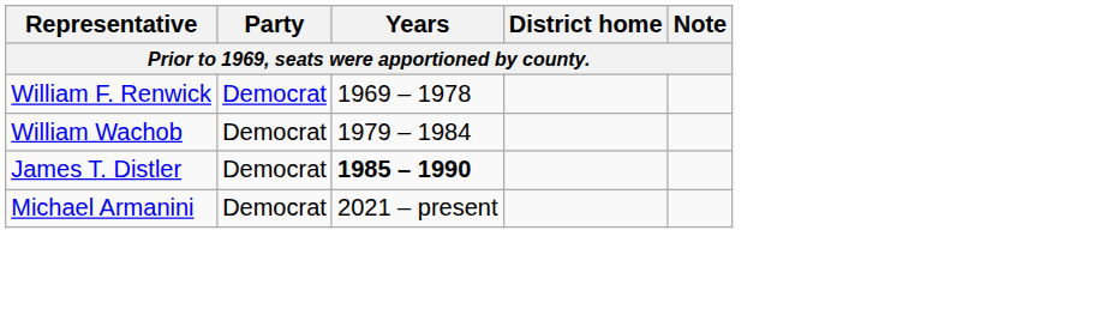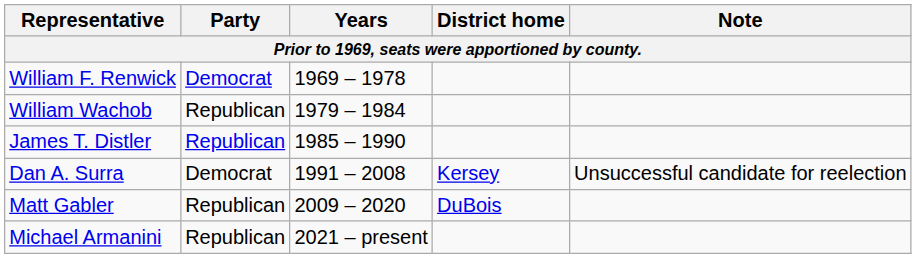William Wachob | Party: Democrat -> Republican
James T. Distler | Party: Democrat -> Republican
James T. Distler | Years: bold -> normal
+ row: Dan A. Surra | Democrat | 1991 – 2008 | Kersey | Unsuccessful candidate for reelection
+ row: Matt Gabler | Republican | 2009 – 2020 | DuBois
Michael Armanini | Party: Democrat -> Republican
